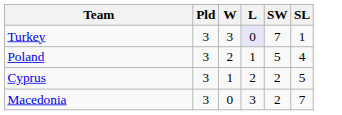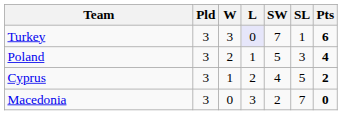+ column: Pts | 6 | 4 | 2 | 0
Poland | SL: 4 -> 3
Cyprus | SW: 2 -> 4
